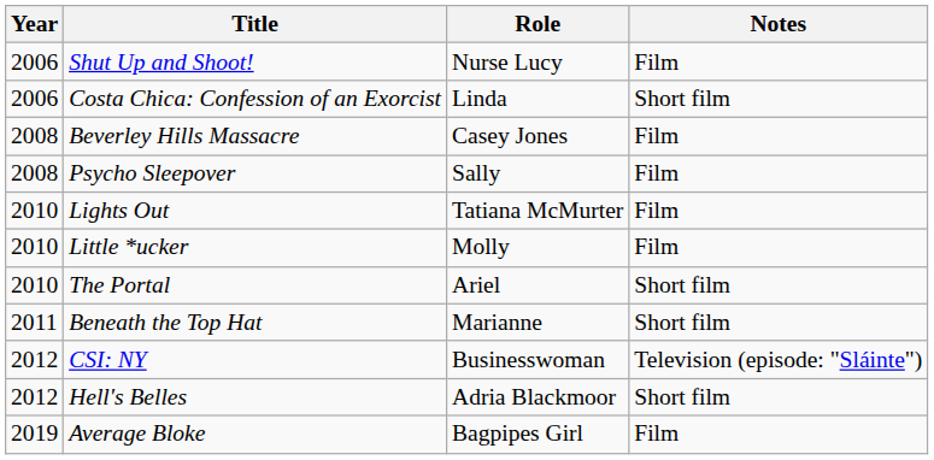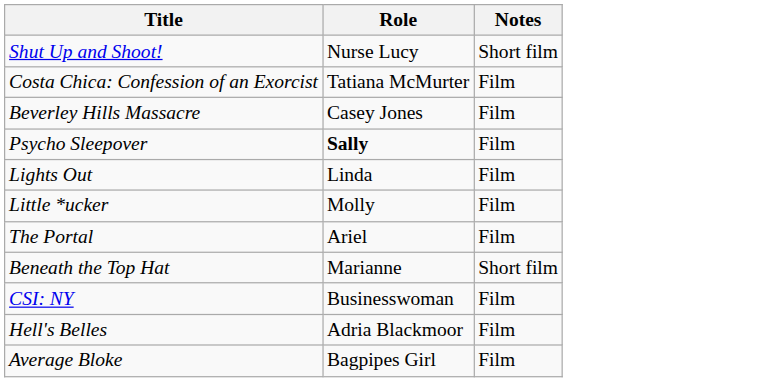- column: Year | 2006 | 2006 | 2008 | 2008 | 2010 | 2010 | 2010 | 2011 | 2012 | 2012 | 2019
Shut Up and Shoot! | Notes: Film -> Short film
Costa Chica: Confession of an Exorcist | Role: Linda -> Tatiana McMurter
Costa Chica: Confession of an Exorcist | Notes: Short film -> Film
Psycho Sleepover | Role: normal -> bold
Lights Out | Role: Tatiana McMurter -> Linda
The Portal | Notes: Short film -> Film
CSI: NY | Notes: Television (episode: "Sláinte") -> Film
Hell's Belles | Notes: Short film -> Film
